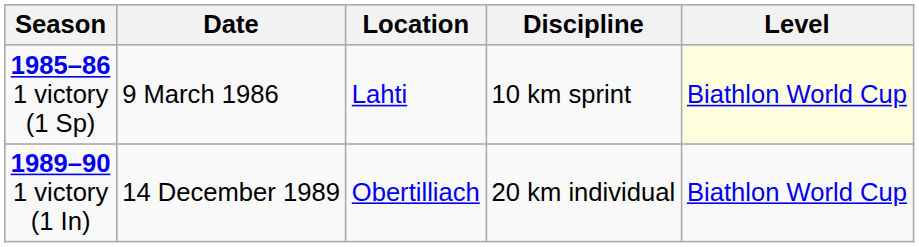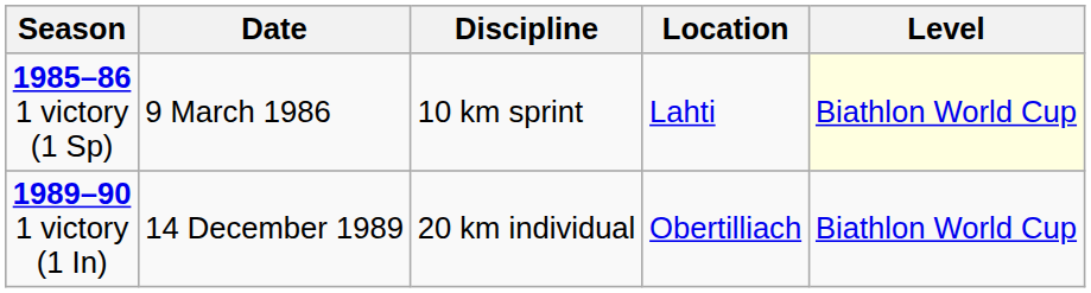columns swapped: Location <-> Discipline
